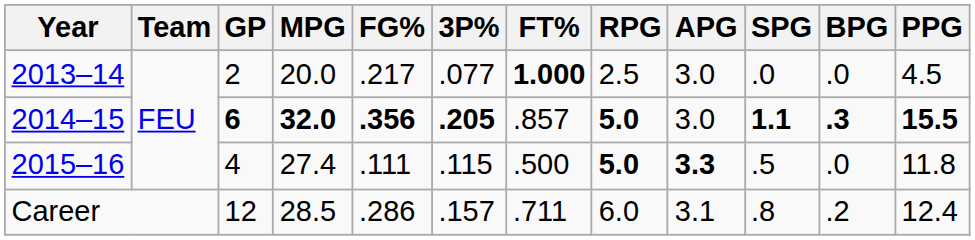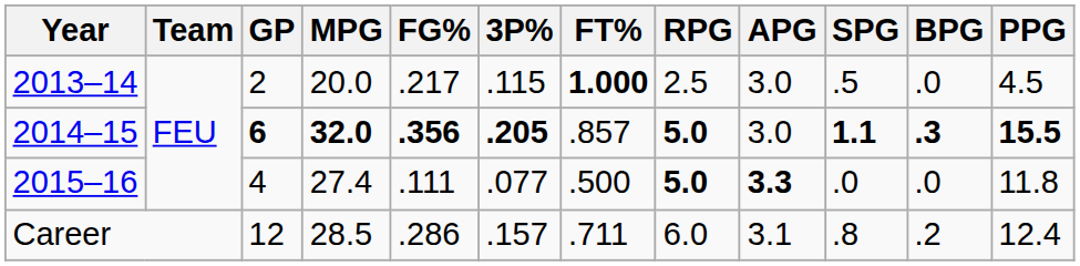2013–14 | 3P%: .077 -> .115
2013–14 | SPG: .0 -> .5
2015–16 | 3P%: .115 -> .077
2015–16 | SPG: .5 -> .0
